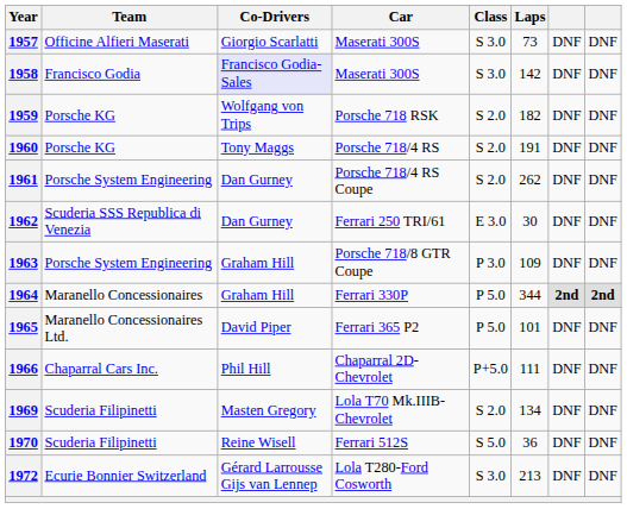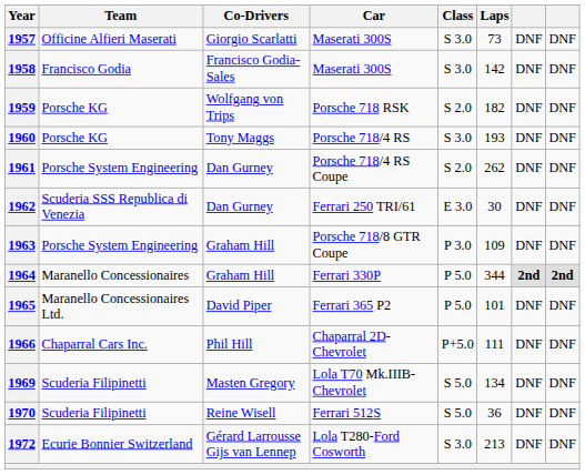1958 | Co-Drivers: lavender background -> no background
1960 | Class: S 2.0 -> S 3.0
1960 | Laps: 191 -> 193
1969 | Class: S 2.0 -> S 5.0
